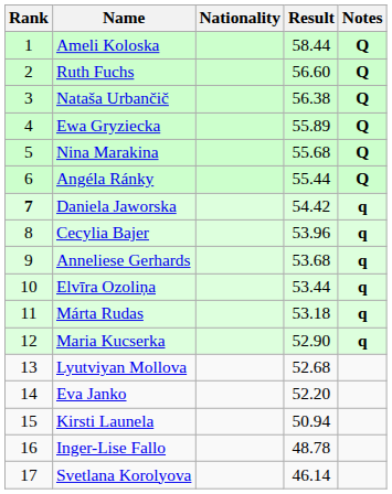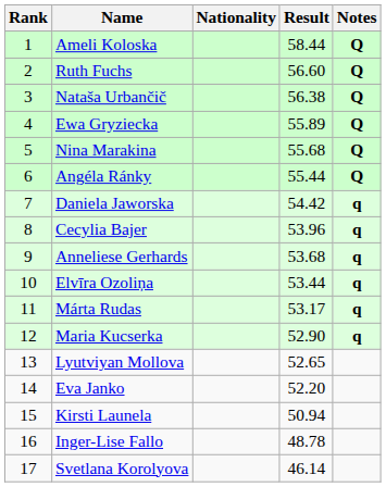Daniela Jaworska | Rank: bold -> normal
Márta Rudas | Result: 53.18 -> 53.17
Lyutviyan Mollova | Result: 52.68 -> 52.65
